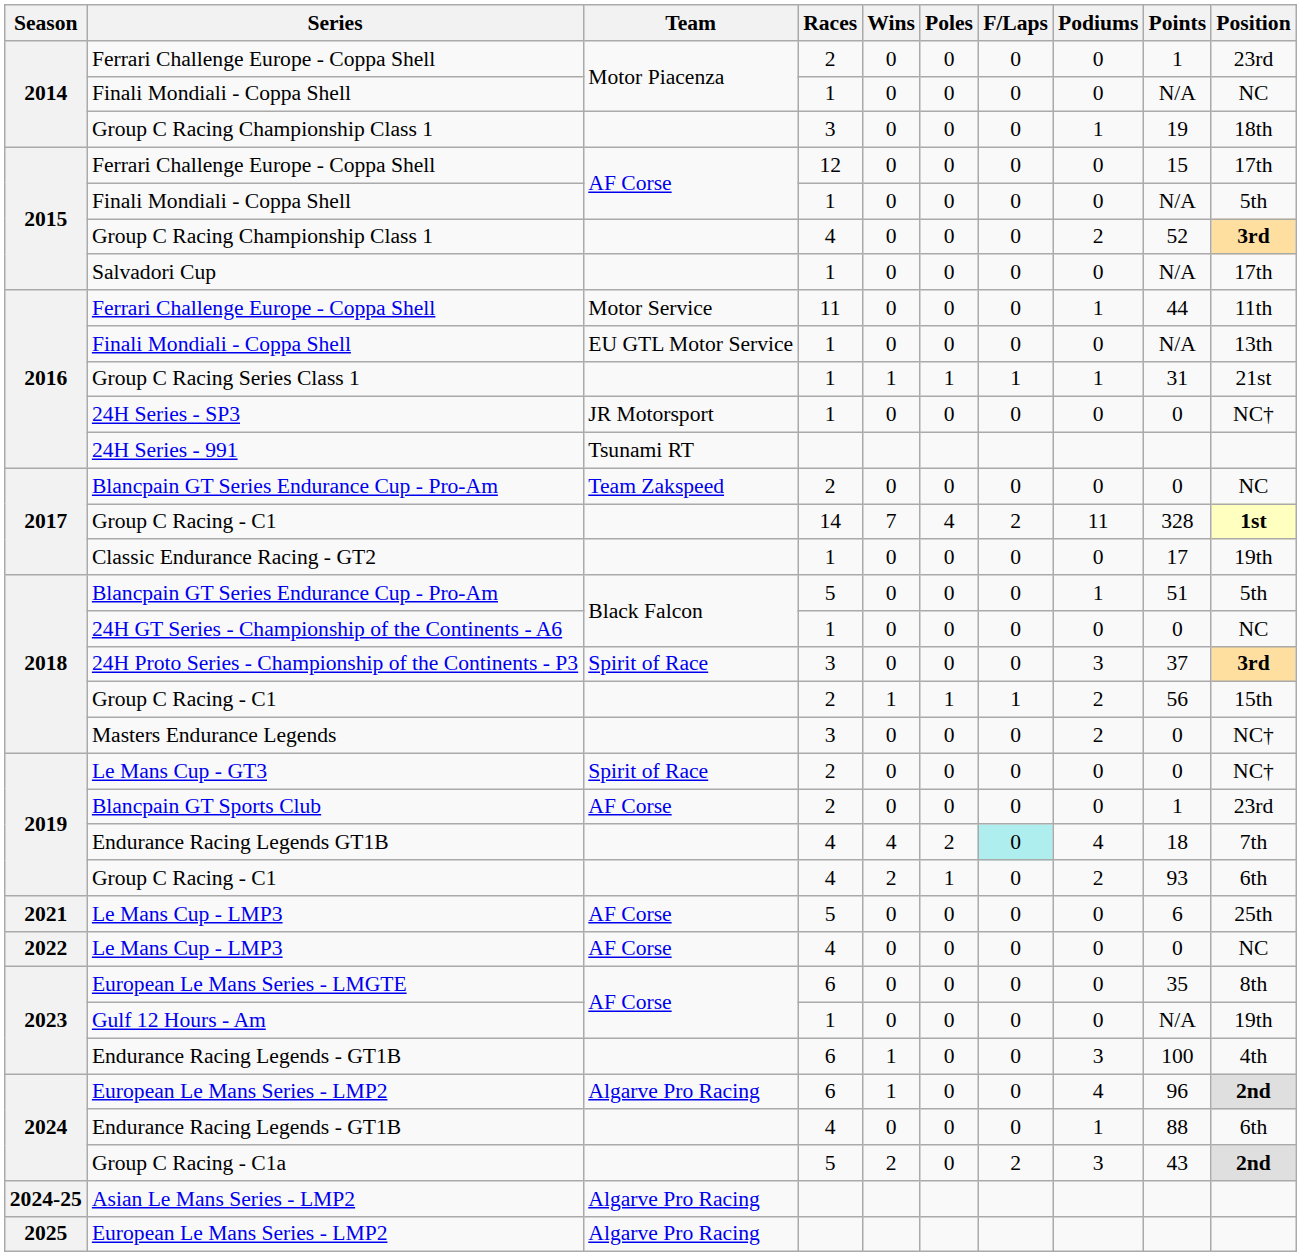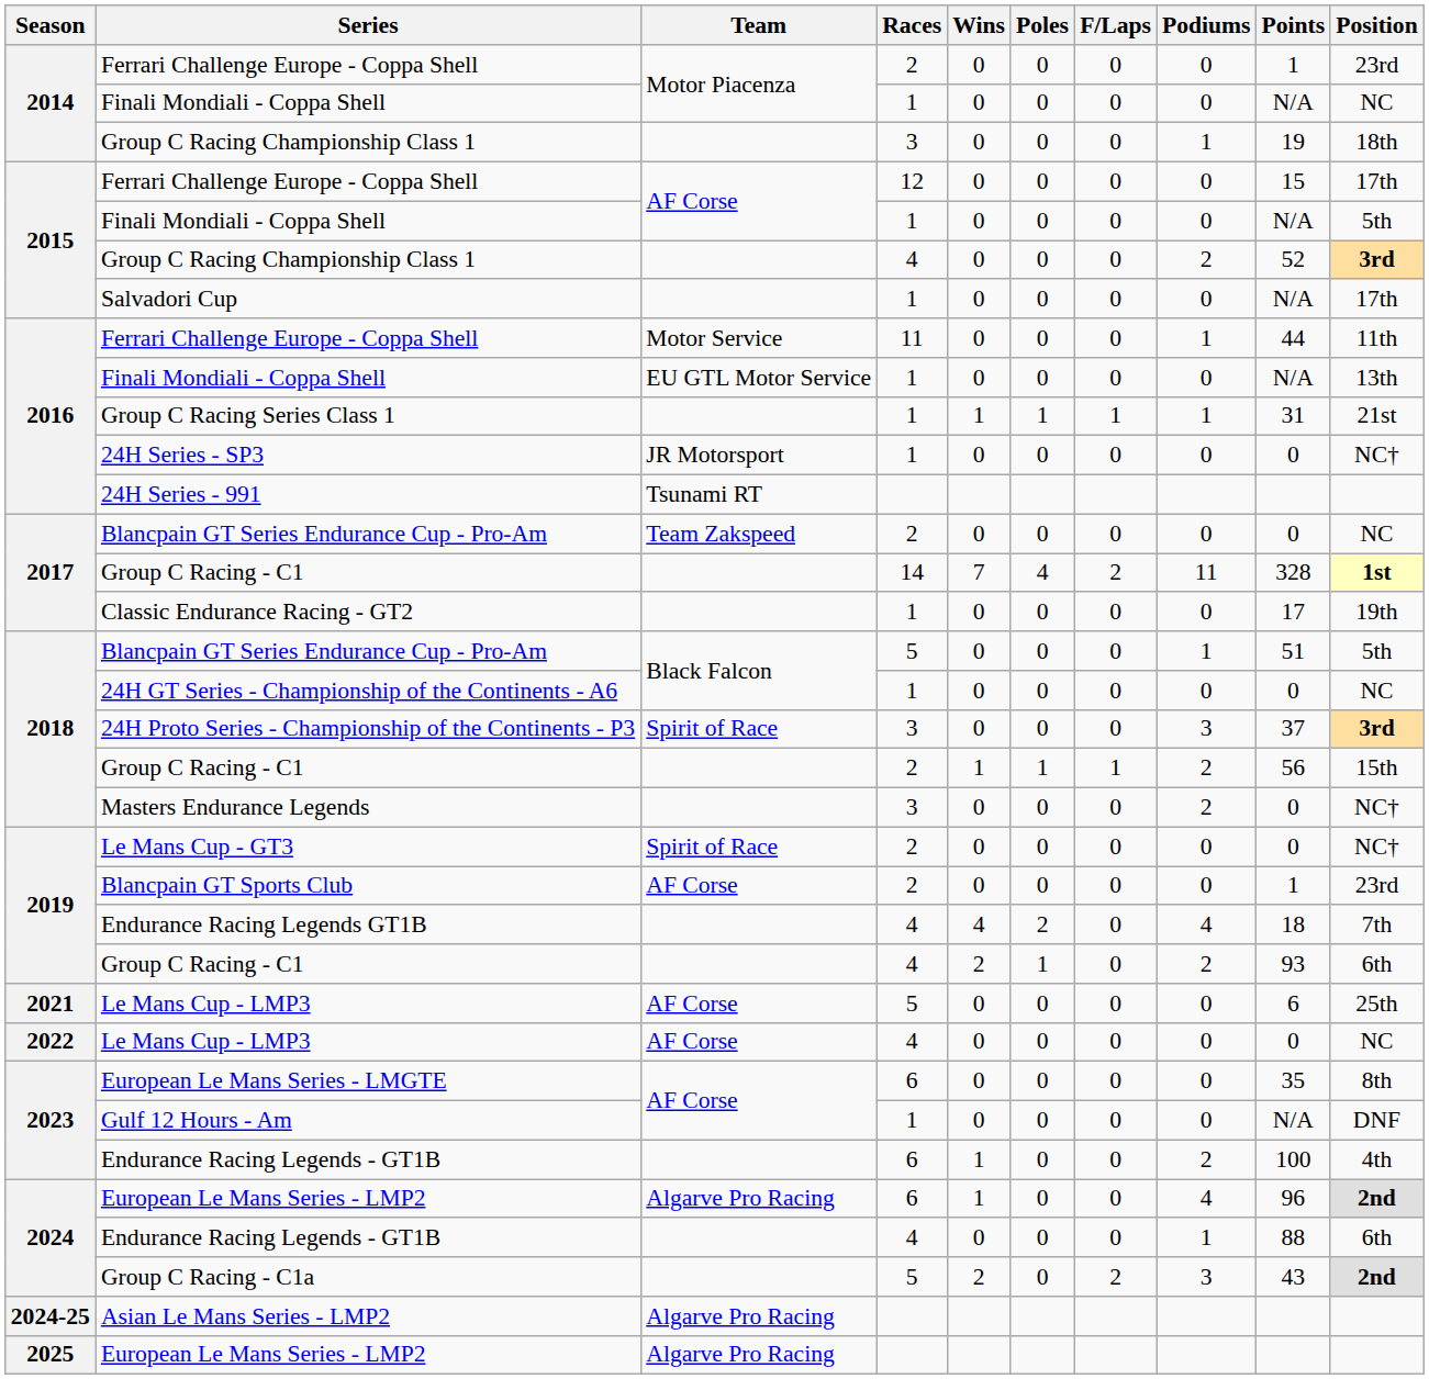Endurance Racing Legends GT1B | F/Laps: paleturquoise background -> no background
Gulf 12 Hours - Am | Position: 19th -> DNF
2023 / Endurance Racing Legends - GT1B | Podiums: 3 -> 2
